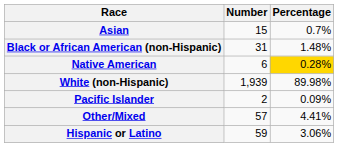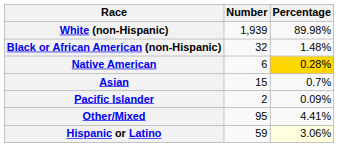rows swapped: White (non-Hispanic) <-> Asian
Black or African American (non-Hispanic) | Number: 31 -> 32
Other/Mixed | Number: 57 -> 95
Hispanic or Latino | Percentage: no background -> lightyellow background
